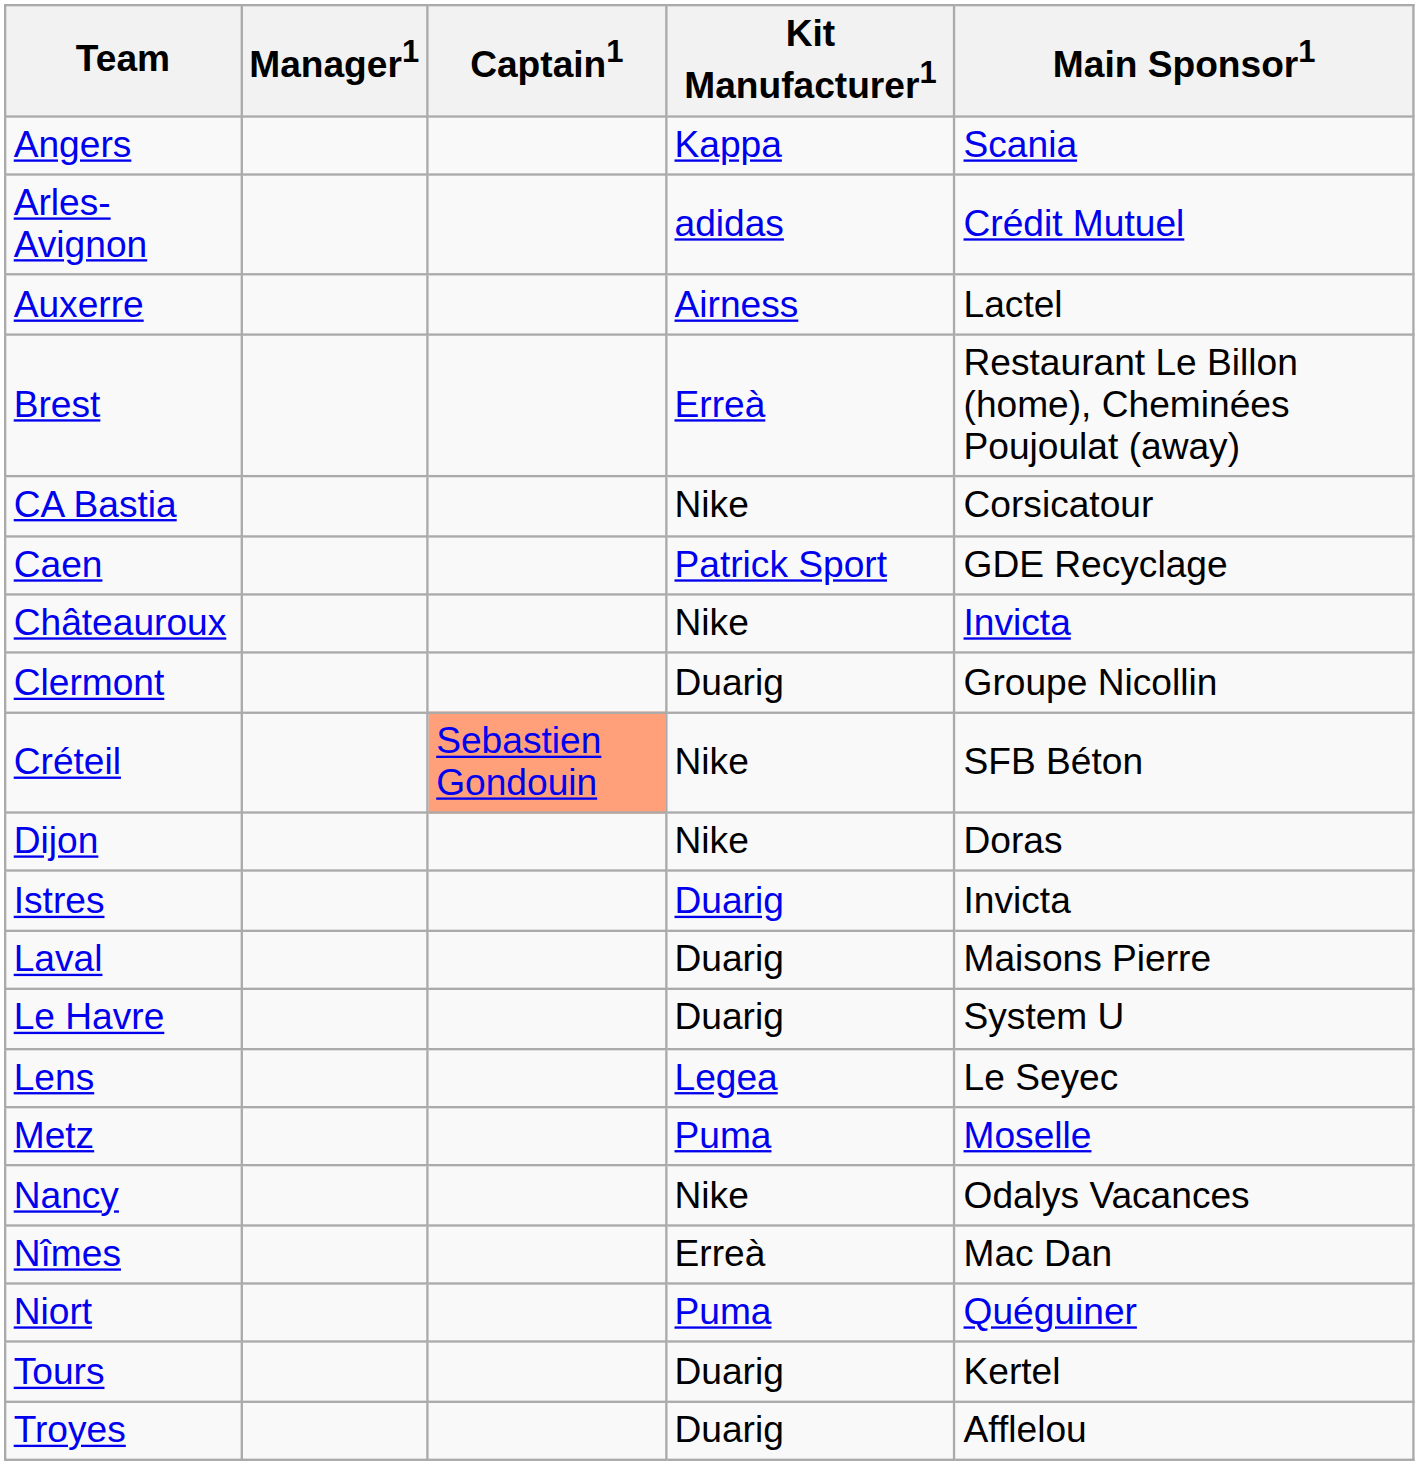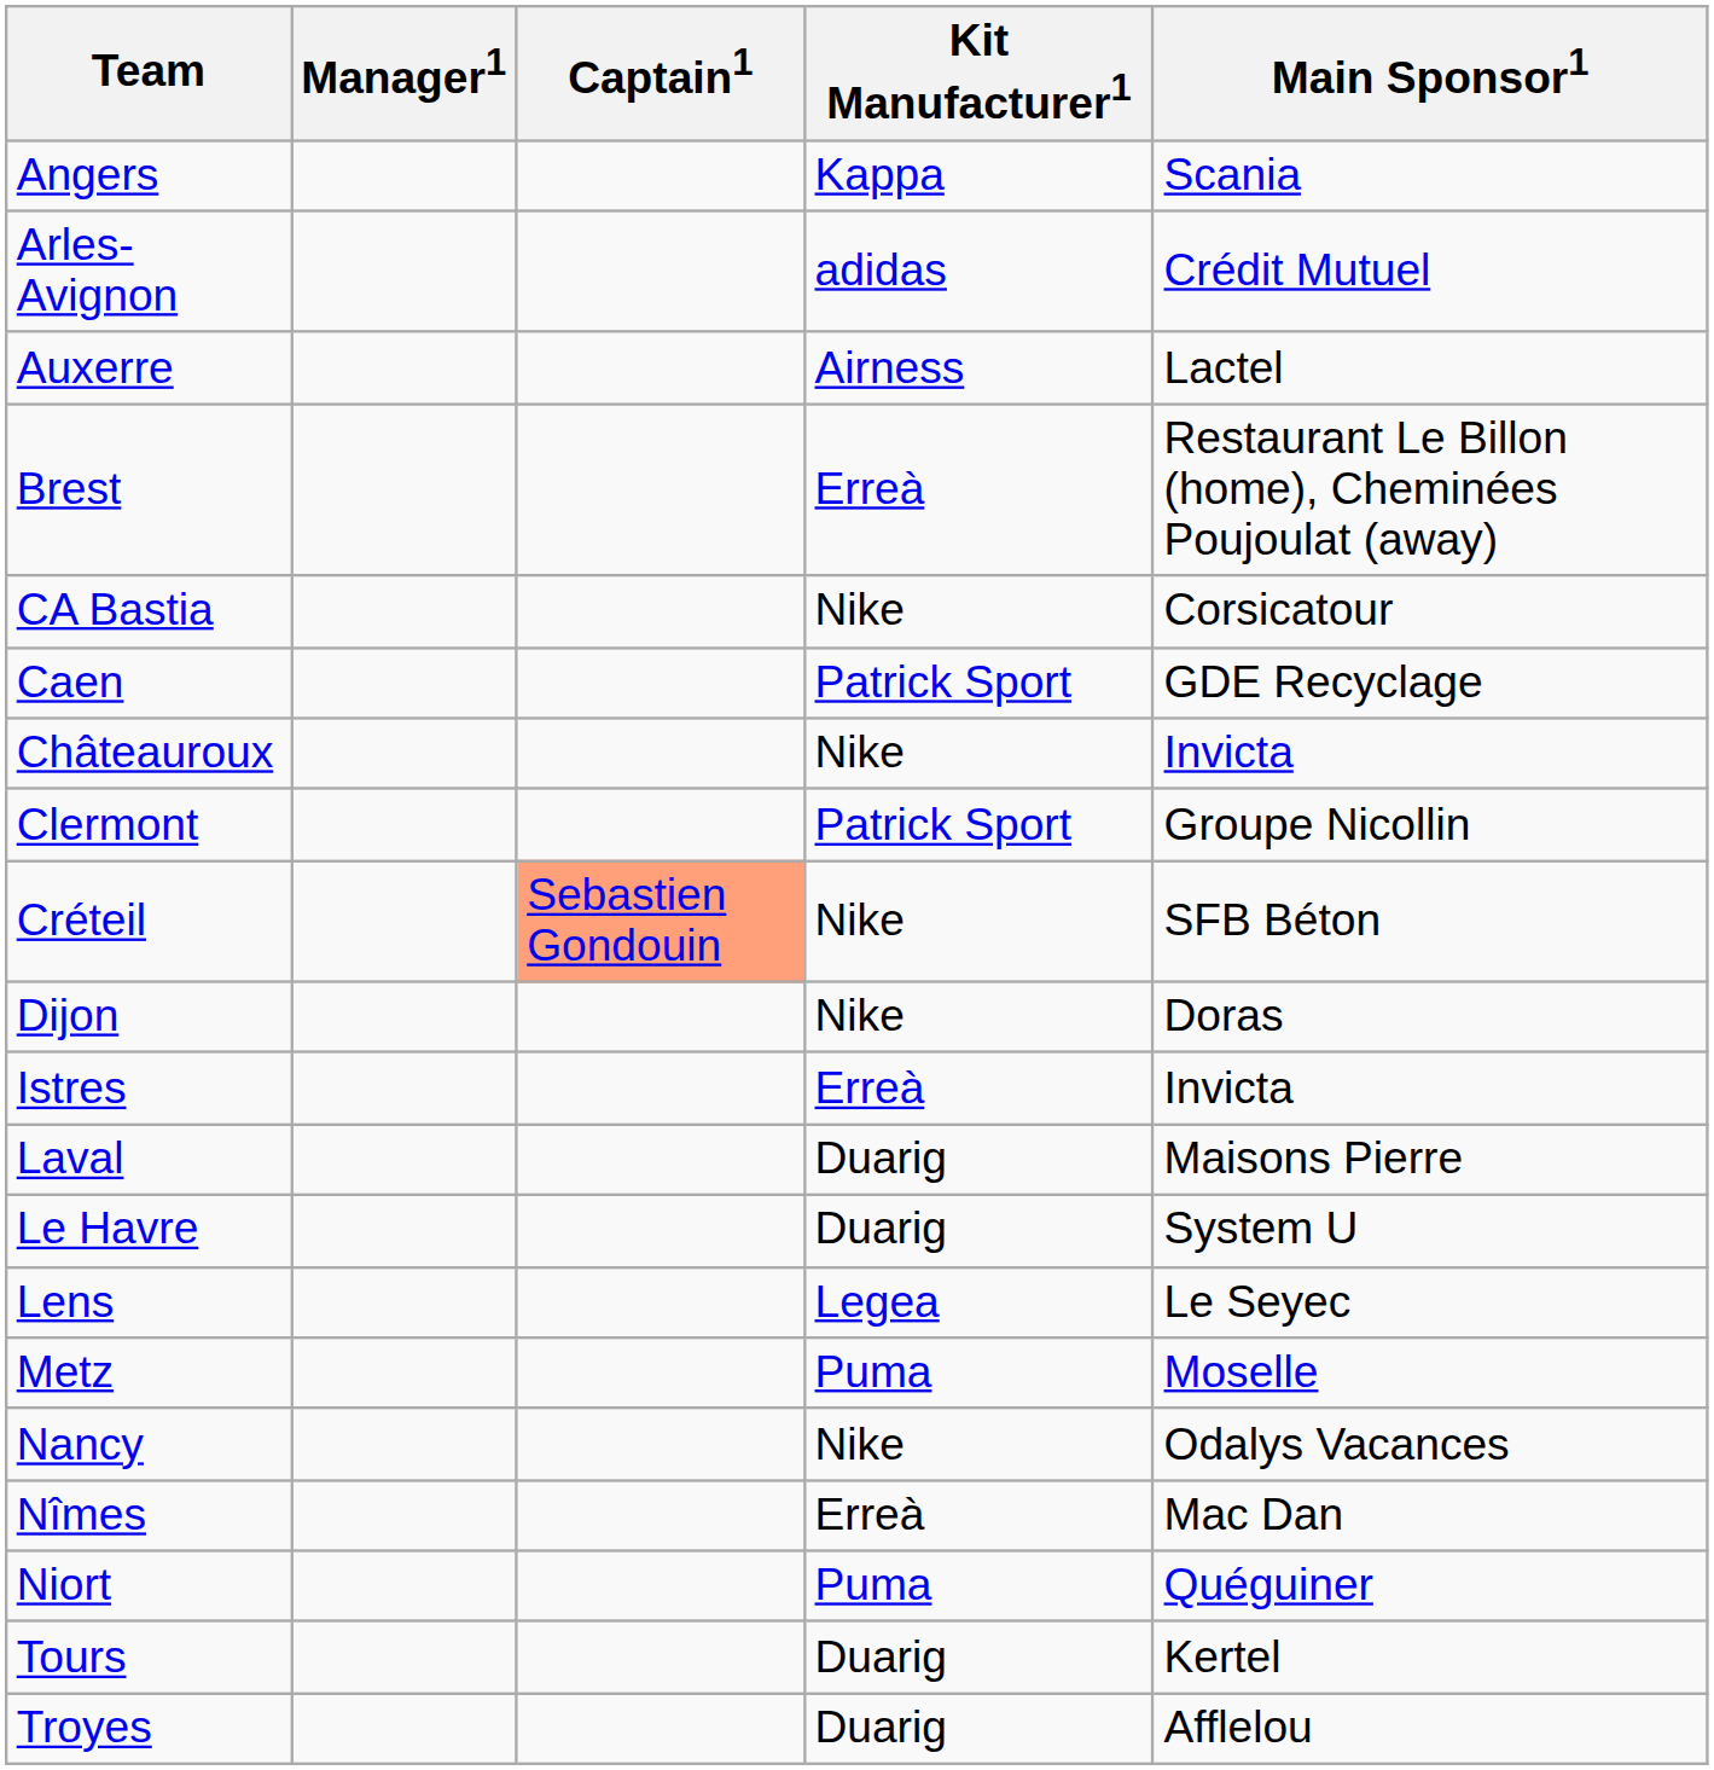Clermont | Kit Manufacturer1: Duarig -> Patrick Sport
Istres | Kit Manufacturer1: Duarig -> Erreà
